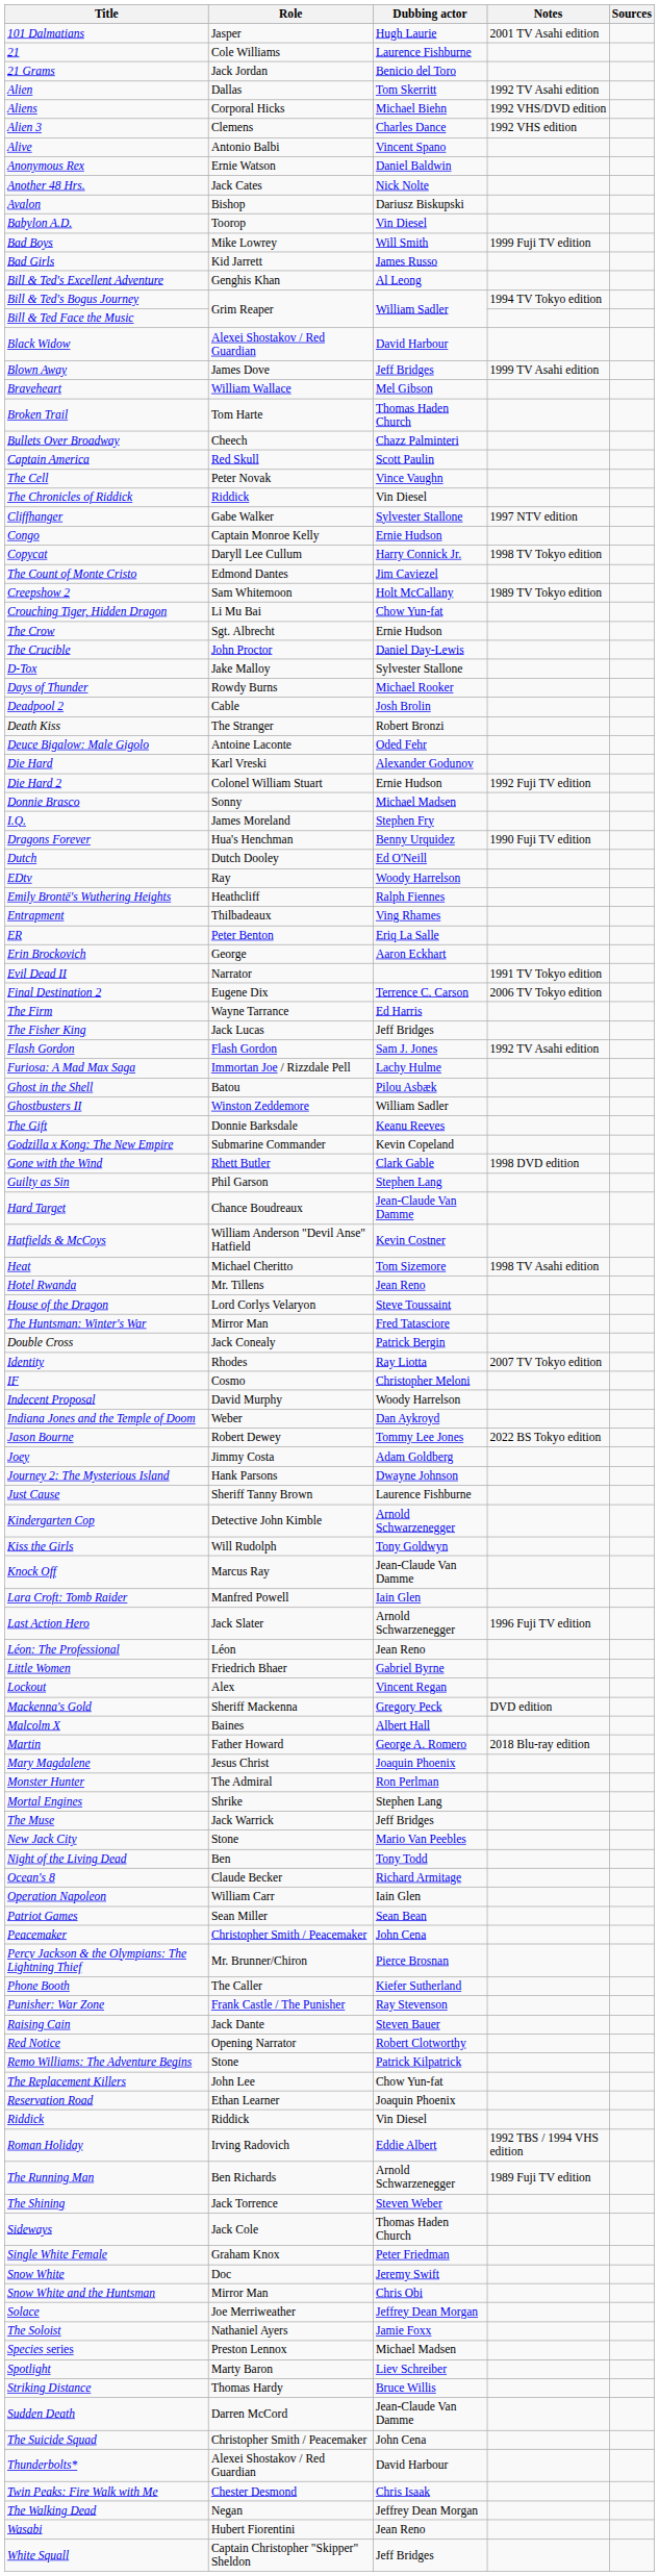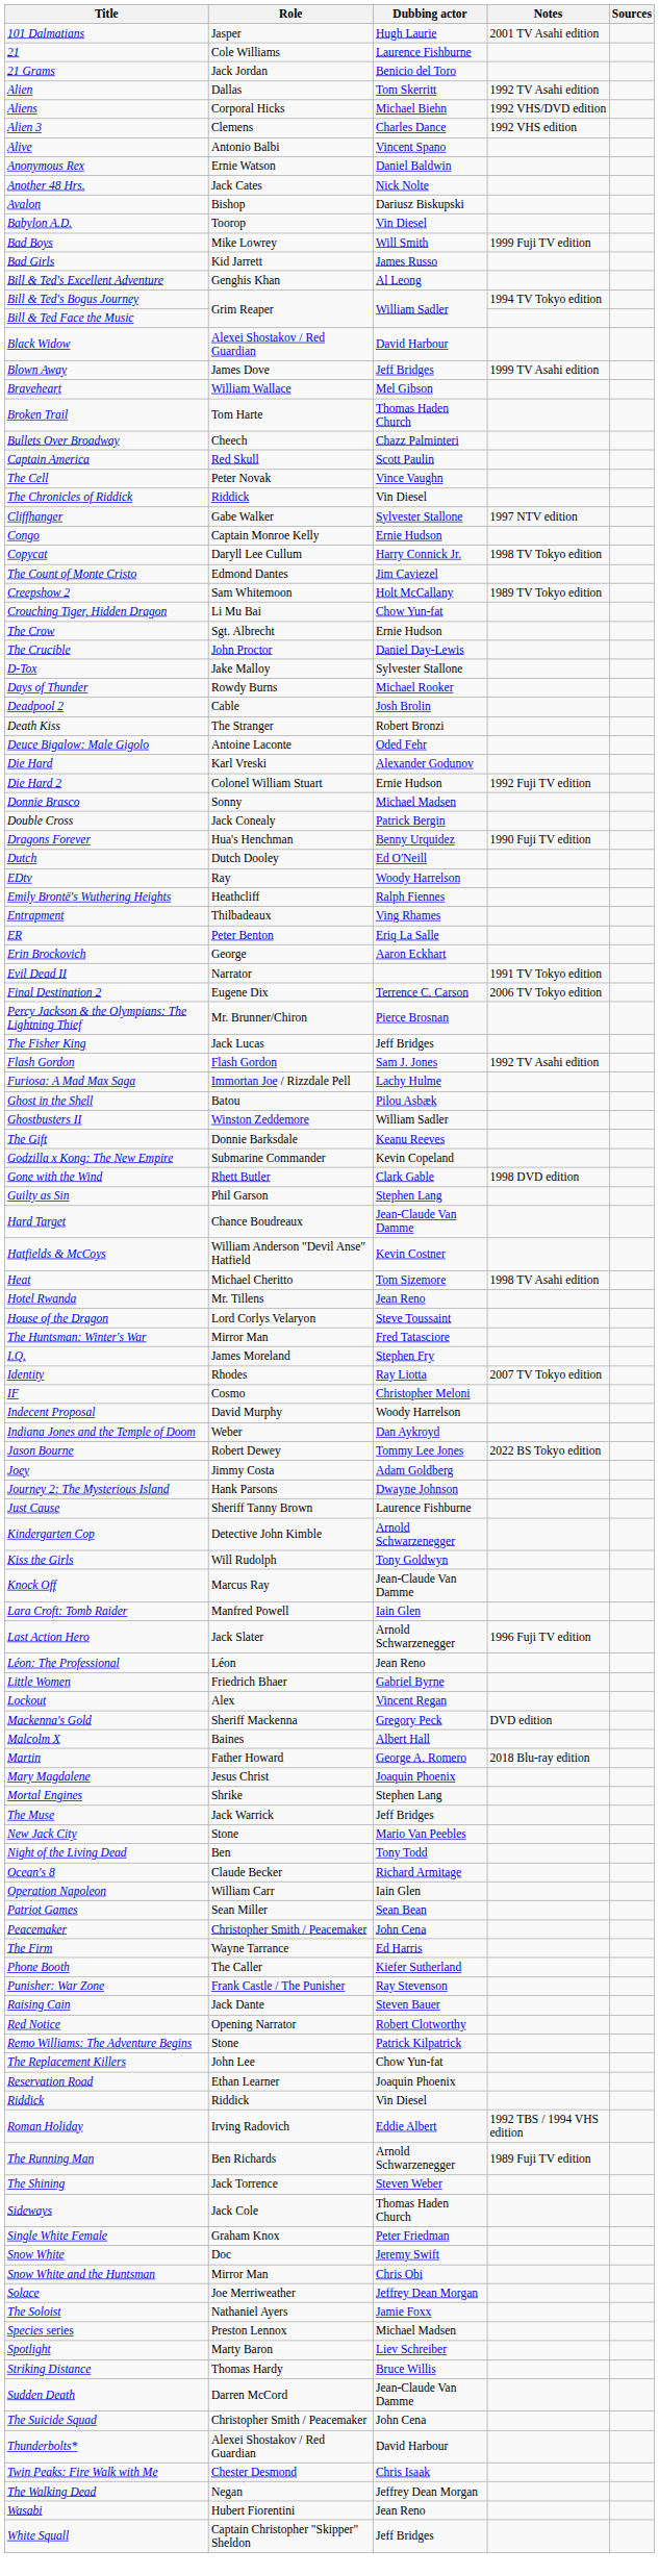rows swapped: Double Cross <-> I.Q.
rows swapped: The Firm <-> Percy Jackson & the Olympians: The Lightning Thief
- row: Monster Hunter | The Admiral | Ron Perlman
